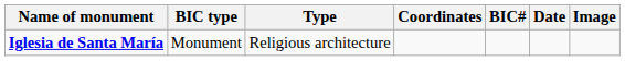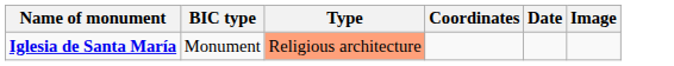- column: BIC#
Iglesia de Santa María | Type: no background -> lightsalmon background
